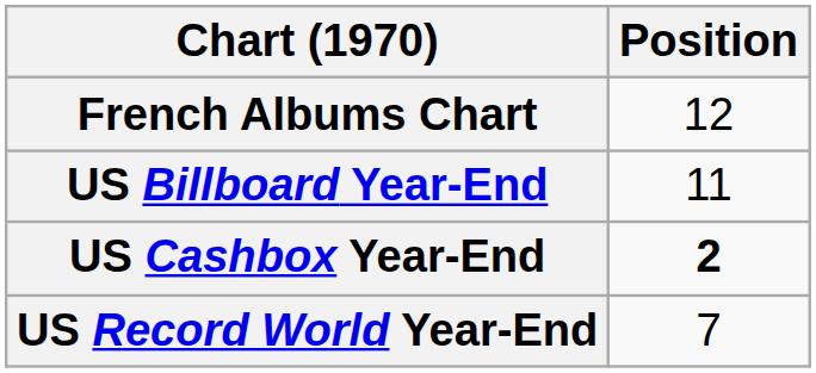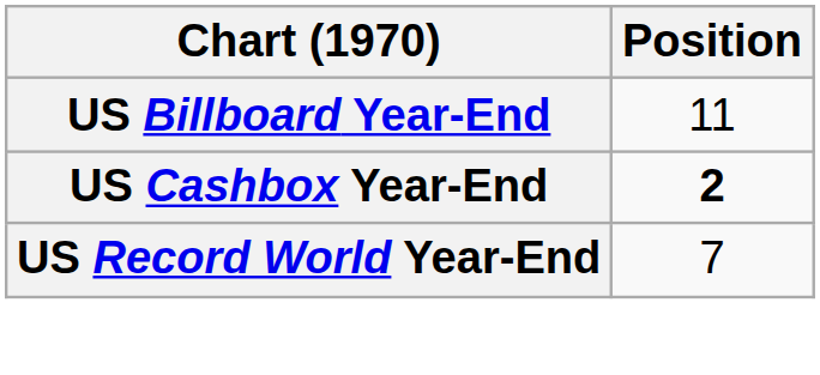- row: French Albums Chart | 12
